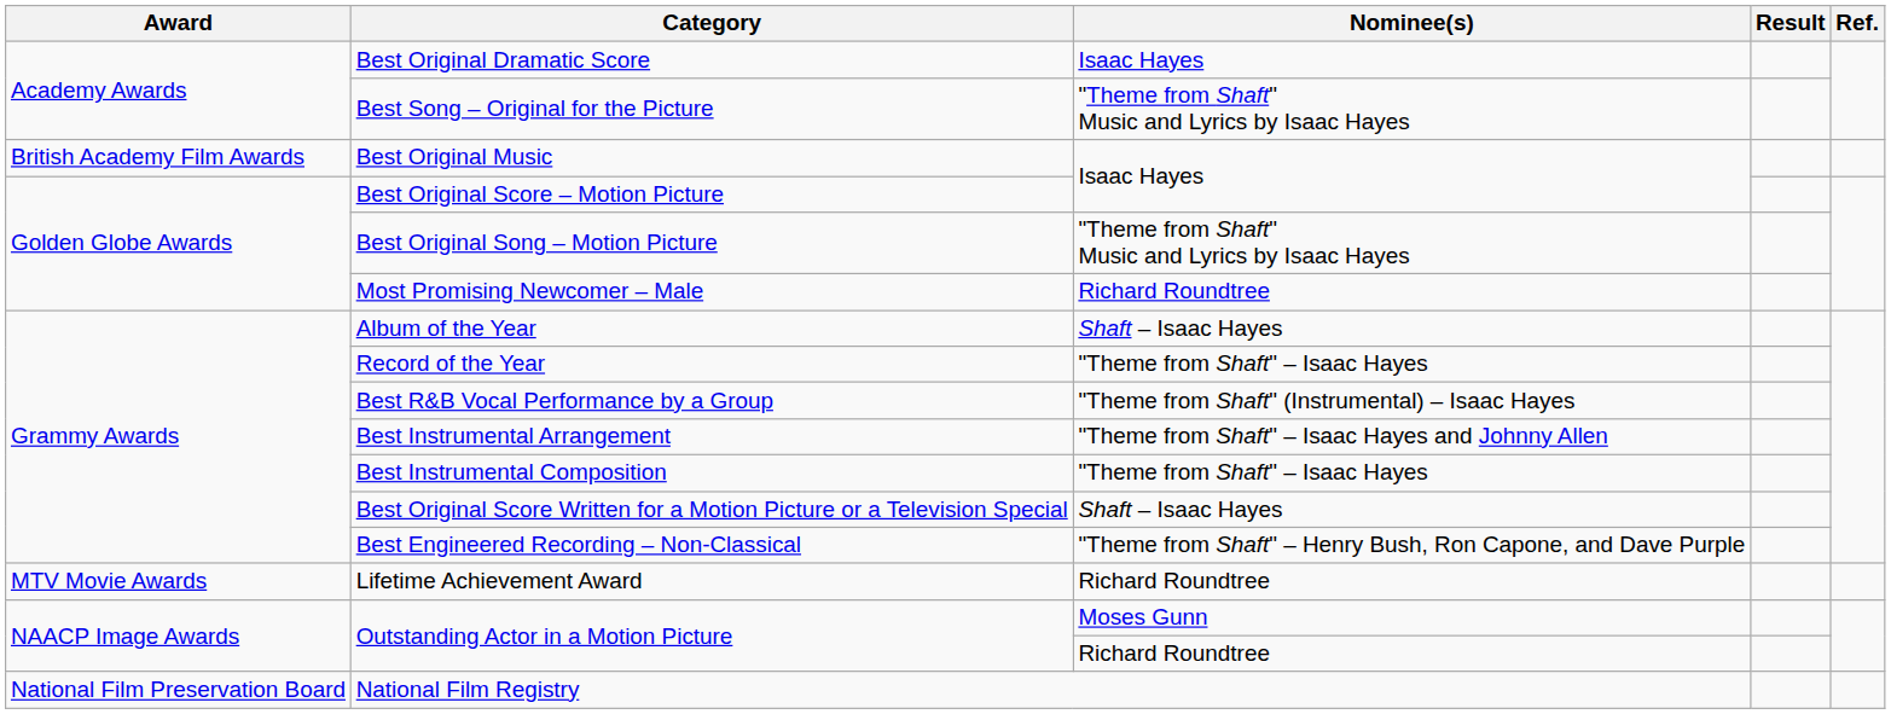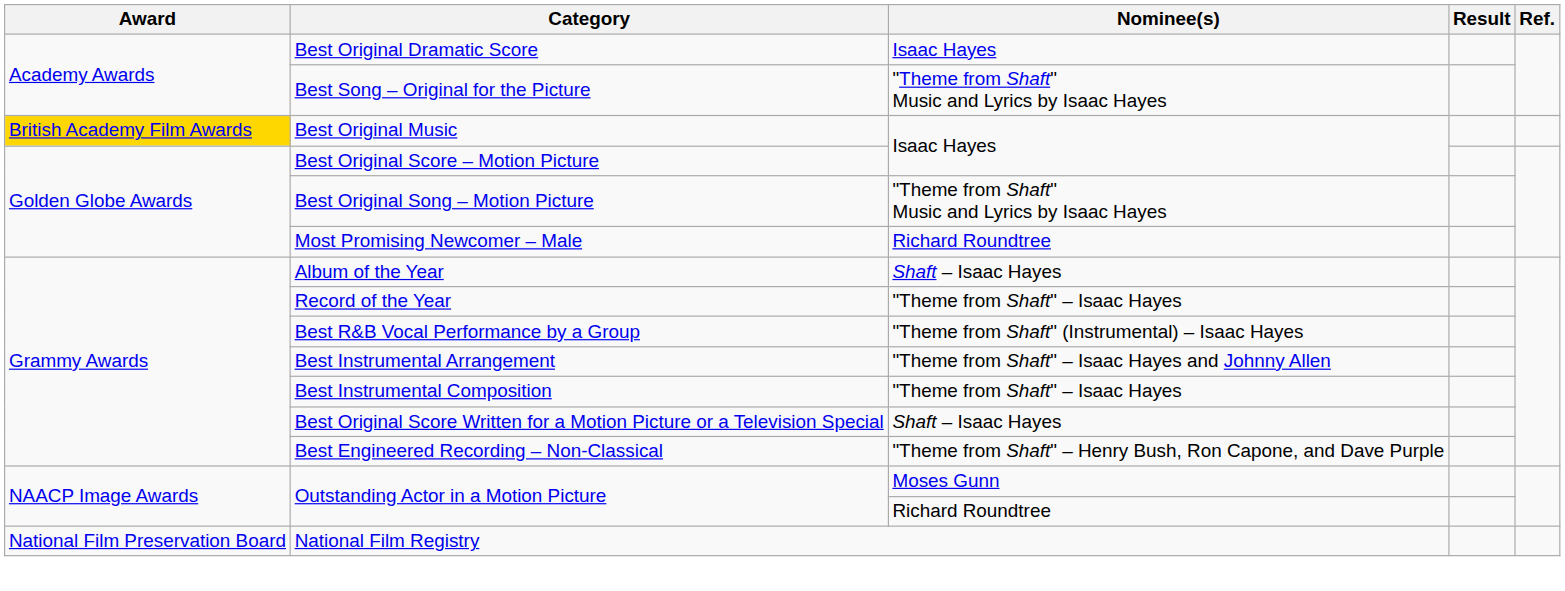Best Original Music | Award: no background -> gold background
- row: MTV Movie Awards | Lifetime Achievement Award | Richard Roundtree
